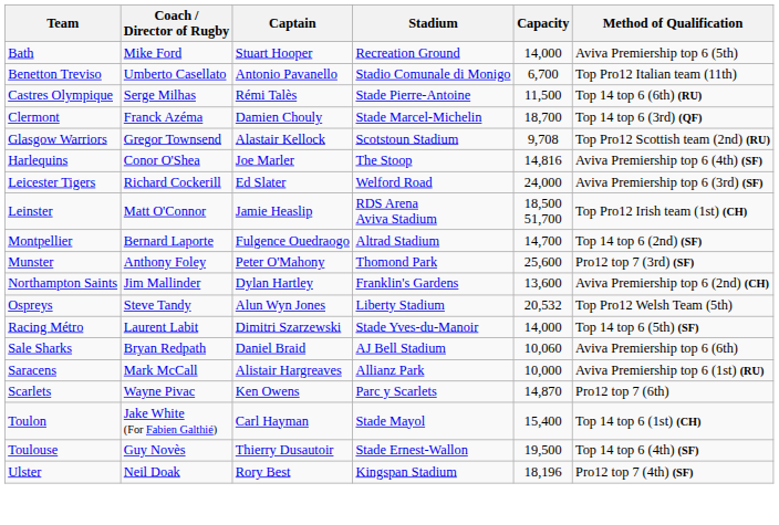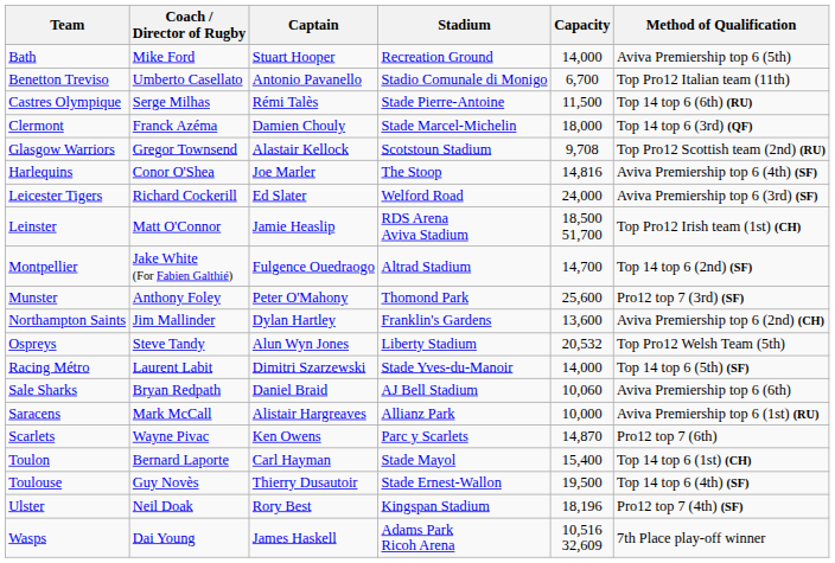Clermont | Capacity: 18,700 -> 18,000
Montpellier | Coach / Director of Rugby: Bernard Laporte -> Jake White (For Fabien Galthié)
Toulon | Coach / Director of Rugby: Jake White (For Fabien Galthié) -> Bernard Laporte
+ row: Wasps | Dai Young | James Haskell | Adams Park Ricoh Arena | 10,516 32,609 | 7th Place play-off winner
